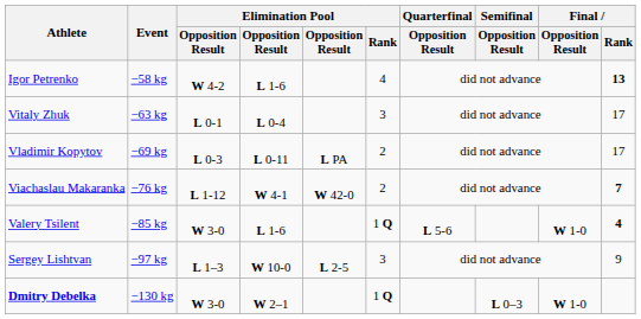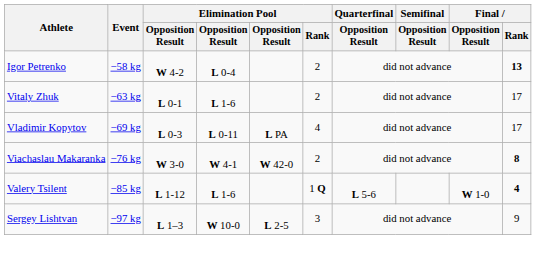Igor Petrenko | column 4: L 1-6 -> L 0-4
Igor Petrenko | Elimination Pool / Rank: 4 -> 2
Vitaly Zhuk | column 4: L 0-4 -> L 1-6
Vitaly Zhuk | Elimination Pool / Rank: 3 -> 2
Vladimir Kopytov | Elimination Pool / Rank: 2 -> 4
Viachaslau Makaranka | column 3: L 1-12 -> W 3-0
Viachaslau Makaranka | Final / Rank: 7 -> 8
Valery Tsilent | column 3: W 3-0 -> L 1-12
- row: Dmitry Debelka | −130 kg | W 3-0 | W 2–1 | 1 Q | L 0–3 | W 1-0
